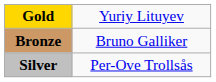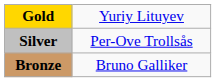rows swapped: Silver <-> Bronze
